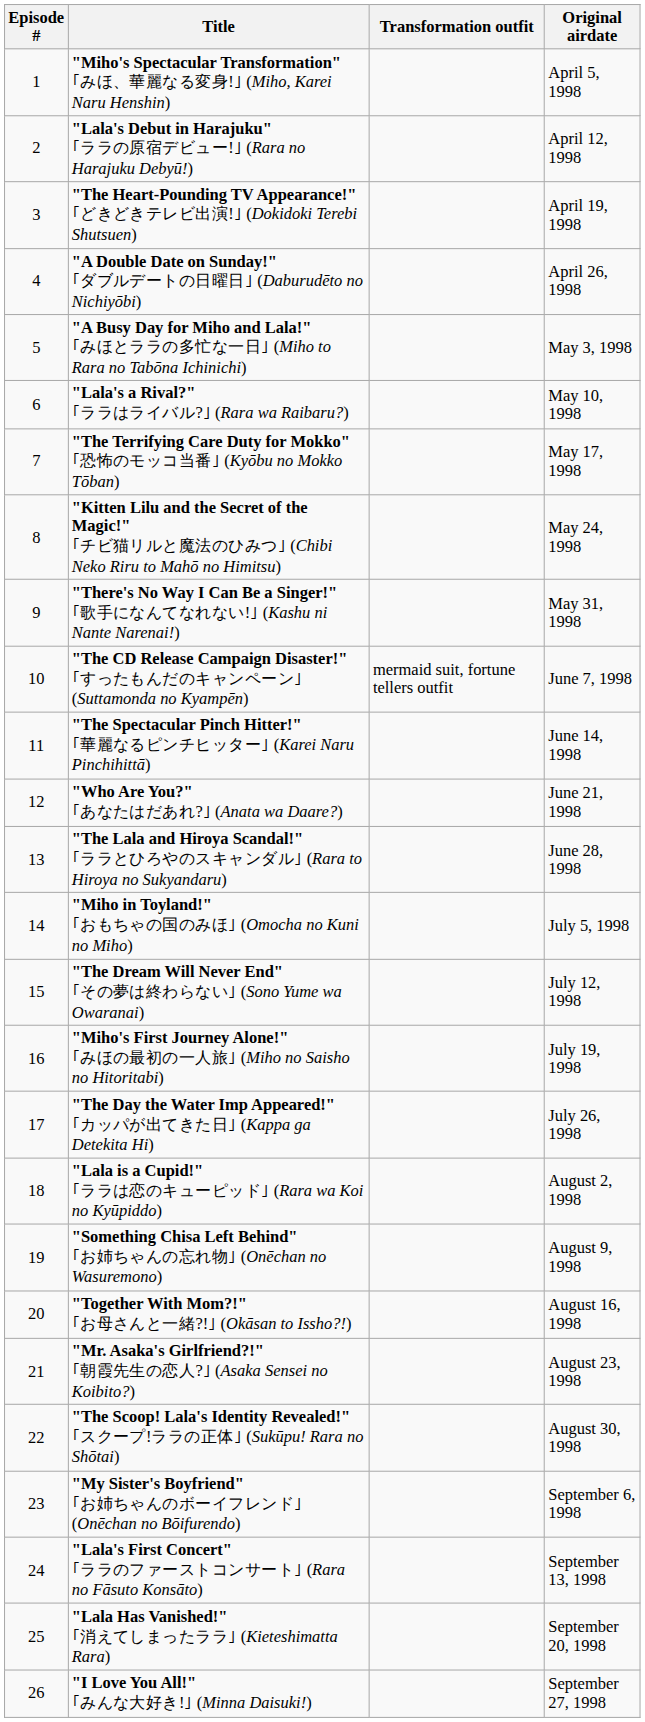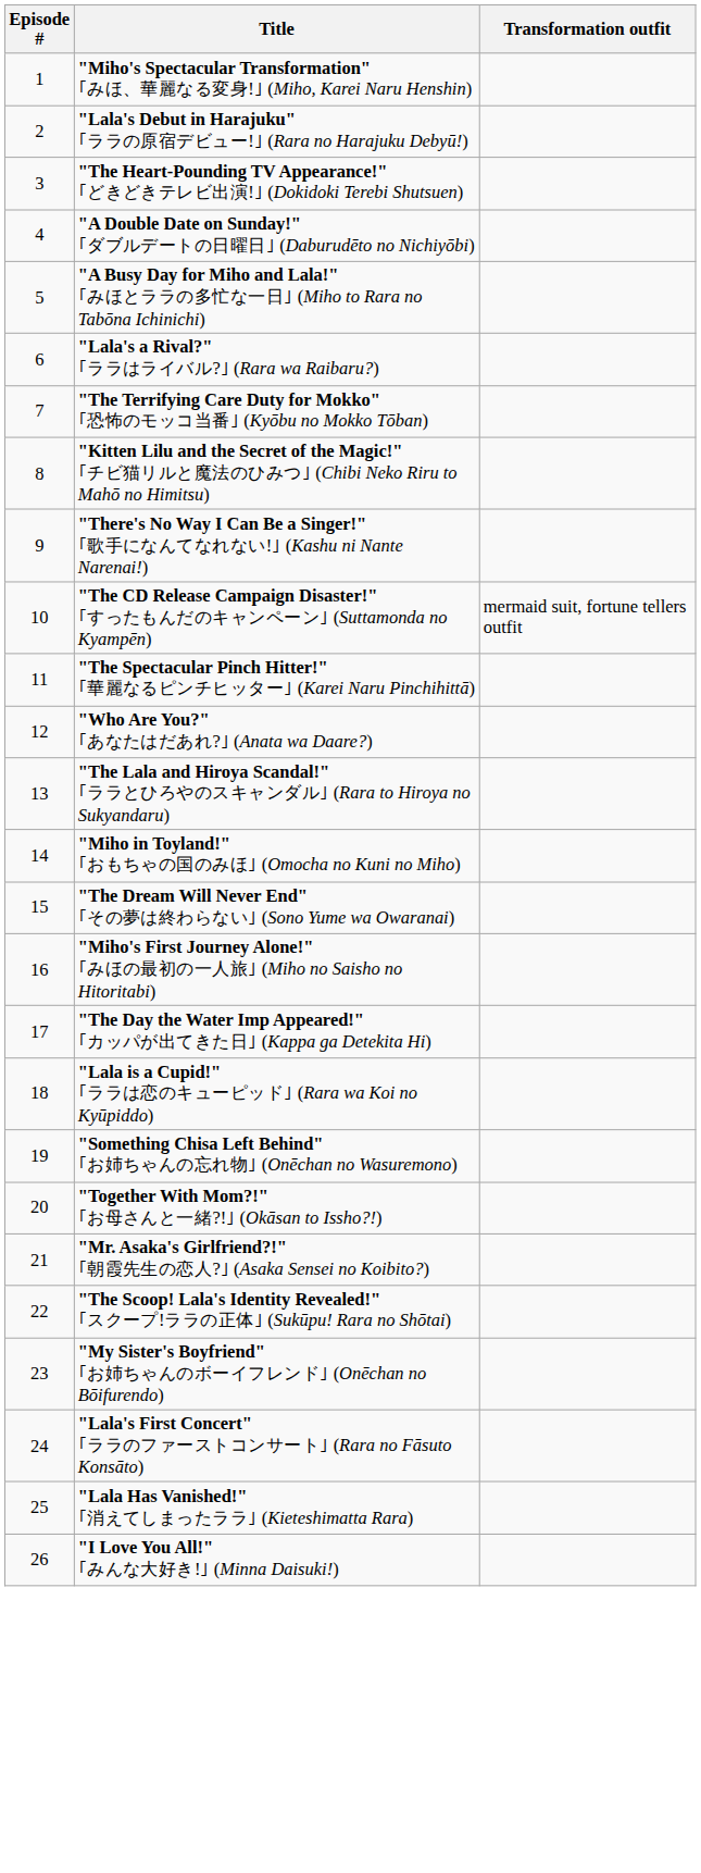- column: Original airdate | April 5, 1998 | April 12, 1998 | April 19, 1998 | April 26, 1998 | May 3, 1998 | May 10, 1998 | May 17, 1998 | May 24, 1998 | May 31, 1998 | June 7, 1998 | June 14, 1998 | June 21, 1998 | June 28, 1998 | July 5, 1998 | July 12, 1998 | July 19, 1998 | July 26, 1998 | August 2, 1998 | August 9, 1998 | August 16, 1998 | August 23, 1998 | August 30, 1998 | September 6, 1998 | September 13, 1998 | September 20, 1998 | September 27, 1998
